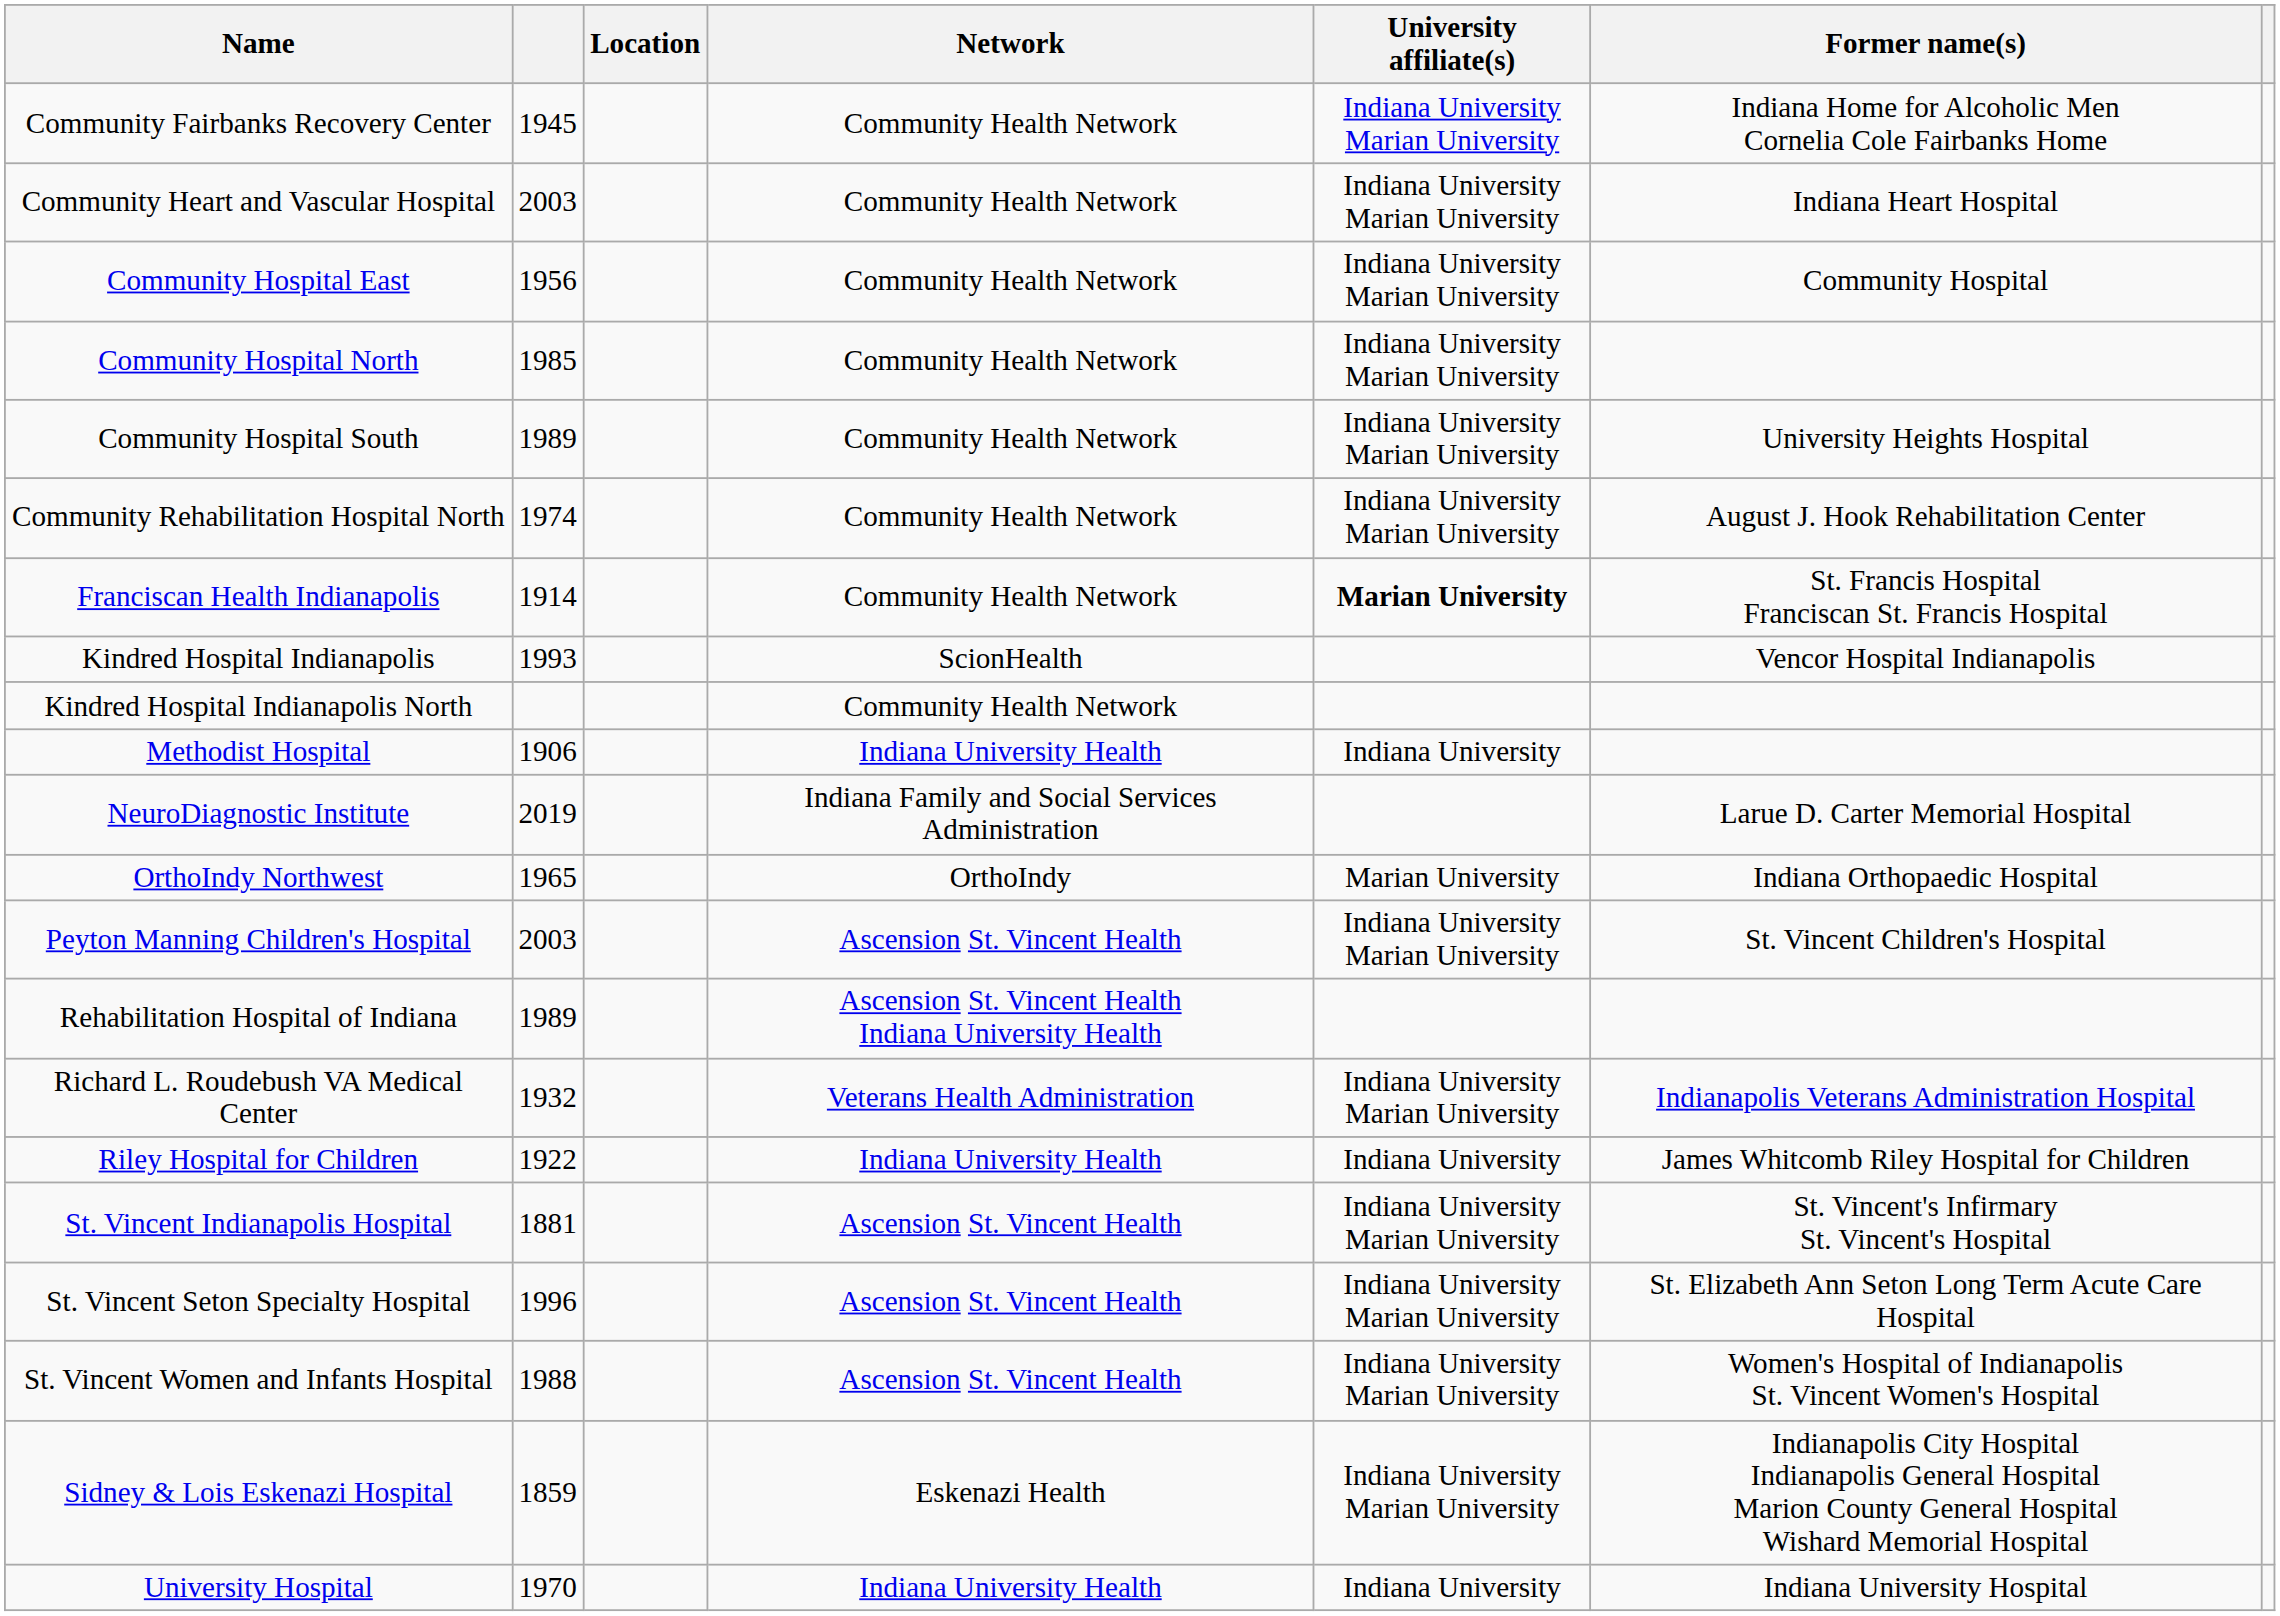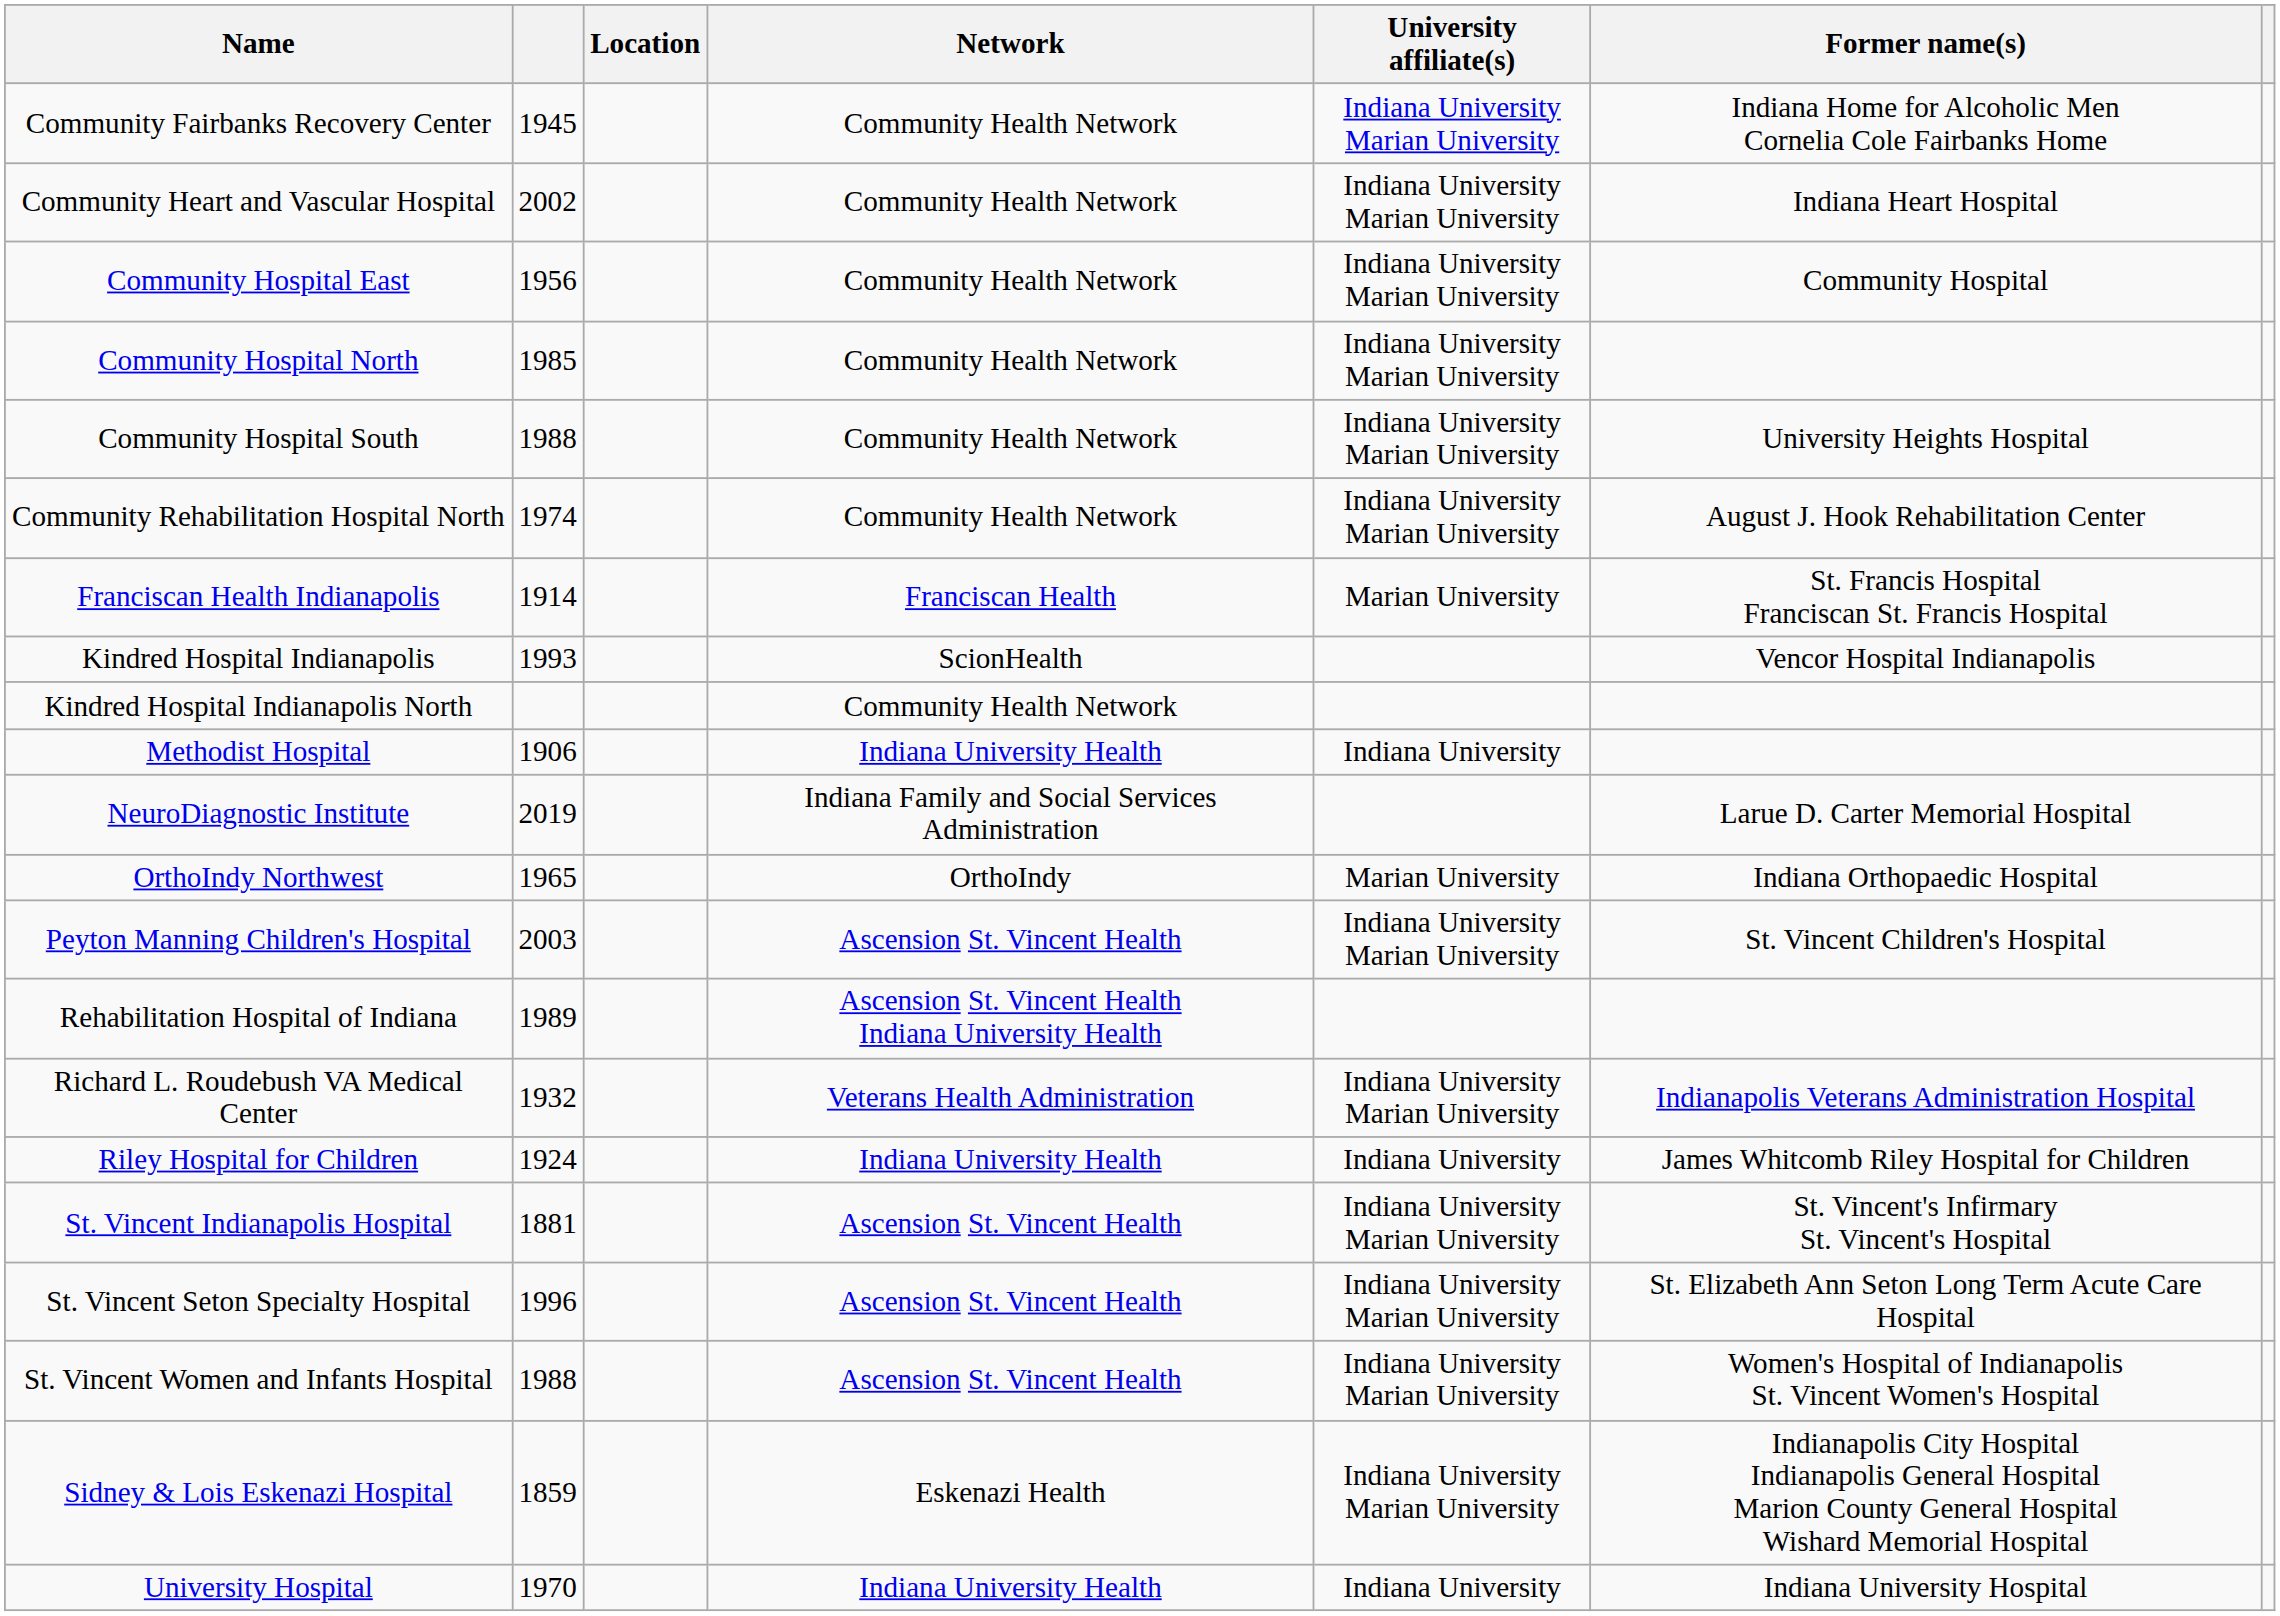Community Heart and Vascular Hospital | column 2: 2003 -> 2002
Community Hospital South | column 2: 1989 -> 1988
Franciscan Health Indianapolis | Network: Community Health Network -> Franciscan Health
Franciscan Health Indianapolis | University affiliate(s): bold -> normal
Riley Hospital for Children | column 2: 1922 -> 1924
